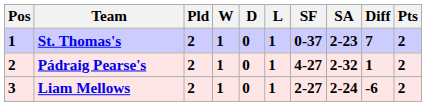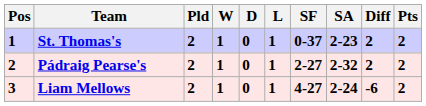St. Thomas's | Diff: 7 -> 2
Pádraig Pearse's | SF: 4-27 -> 2-27
Pádraig Pearse's | Diff: 1 -> 2
Liam Mellows | SF: 2-27 -> 4-27
